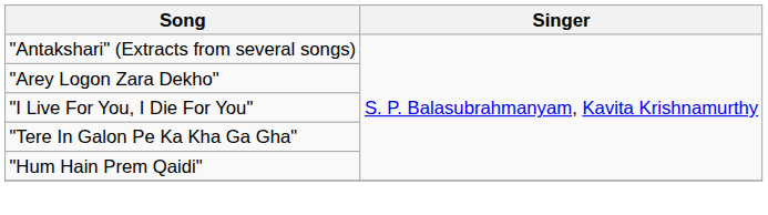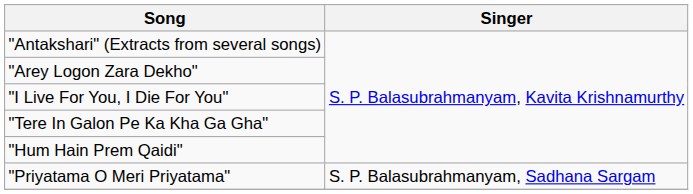+ row: "Priyatama O Meri Priyatama" | S. P. Balasubrahmanyam, Sadhana Sargam
